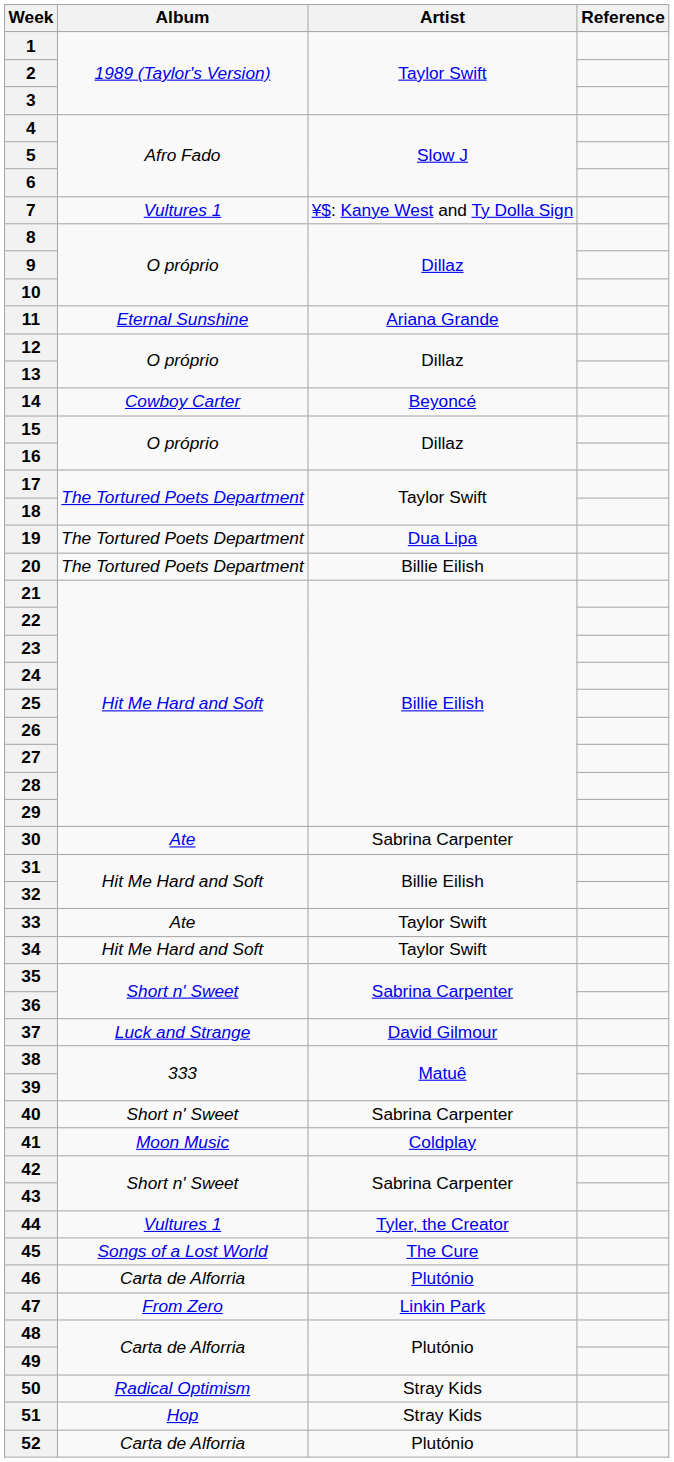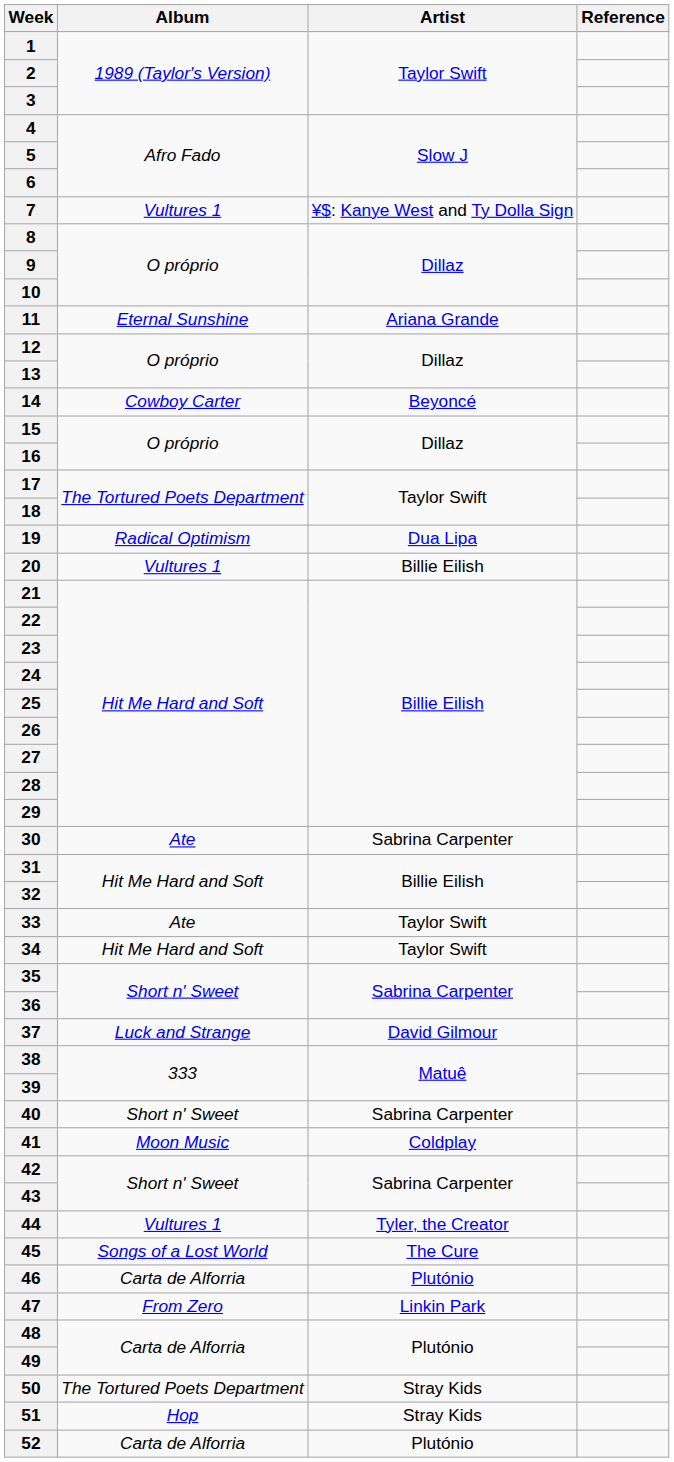19 | Album: The Tortured Poets Department -> Radical Optimism
20 | Album: The Tortured Poets Department -> Vultures 1
50 | Album: Radical Optimism -> The Tortured Poets Department
